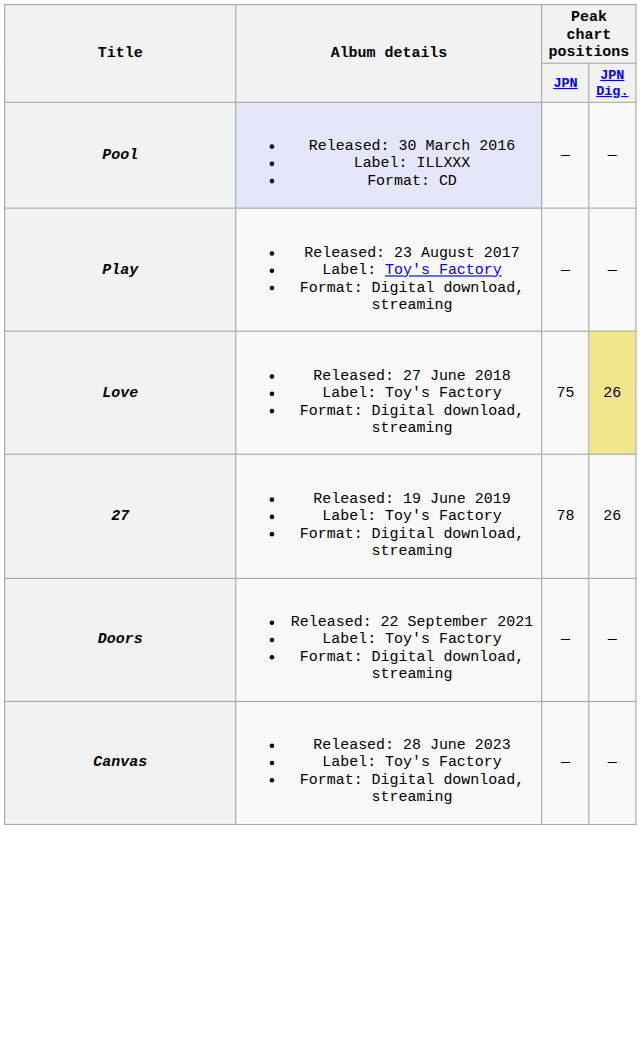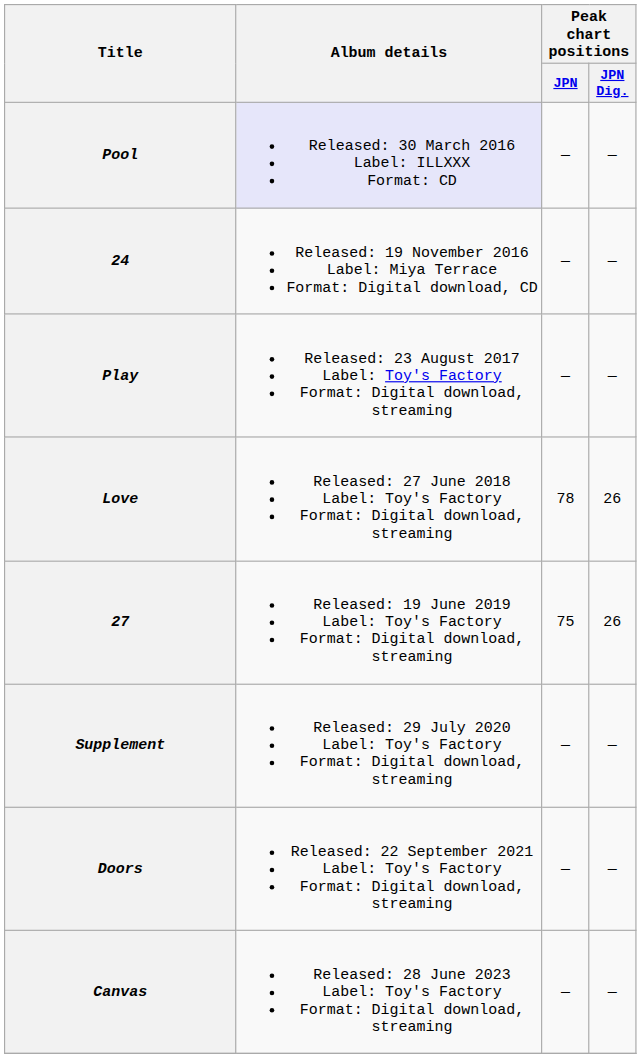+ row: 24 | Released: 19 November 2016 Label: Miya Terrace Format: Digital download, CD | — | —
Love | Peak chart positions / JPN: 75 -> 78
Love | Peak chart positions / JPN Dig.: khaki background -> no background
27 | Peak chart positions / JPN: 78 -> 75
+ row: Supplement | Released: 29 July 2020 Label: Toy's Factory Format: Digital download, streaming | — | —
